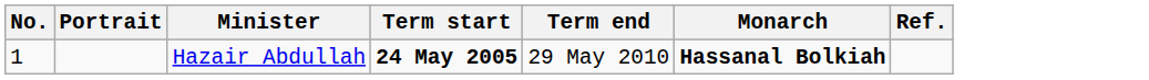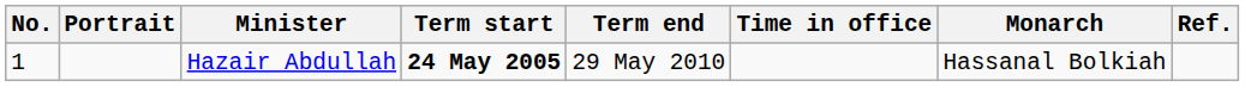+ column: Time in office
Hazair Abdullah | Monarch: bold -> normal
